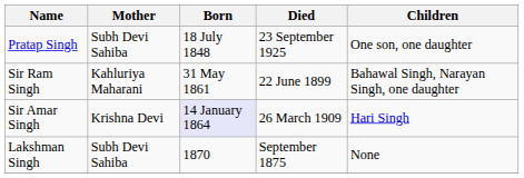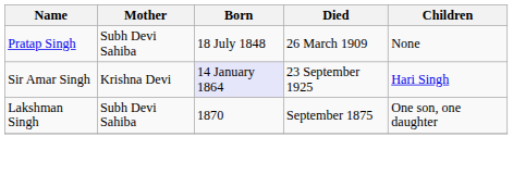Pratap Singh | Died: 23 September 1925 -> 26 March 1909
Pratap Singh | Children: One son, one daughter -> None
- row: Sir Ram Singh | Kahluriya Maharani | 31 May 1861 | 22 June 1899 | Bahawal Singh, Narayan Singh, one daughter
Sir Amar Singh | Died: 26 March 1909 -> 23 September 1925
Lakshman Singh | Children: None -> One son, one daughter
